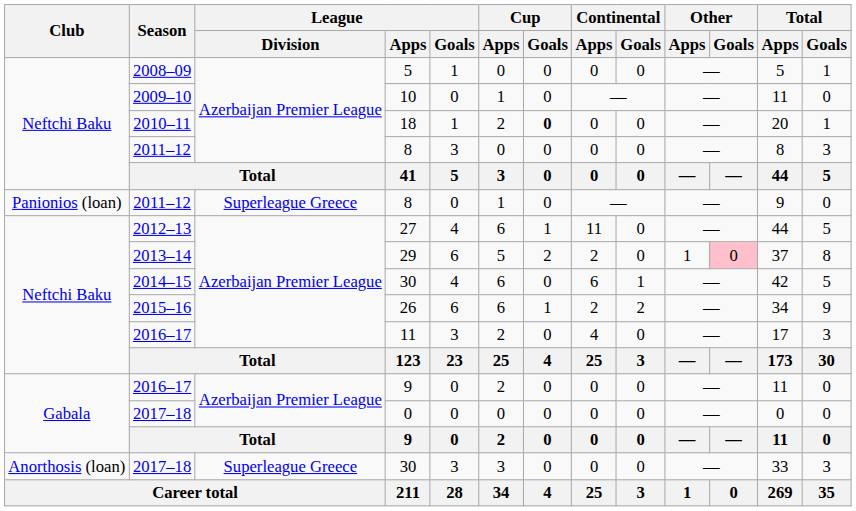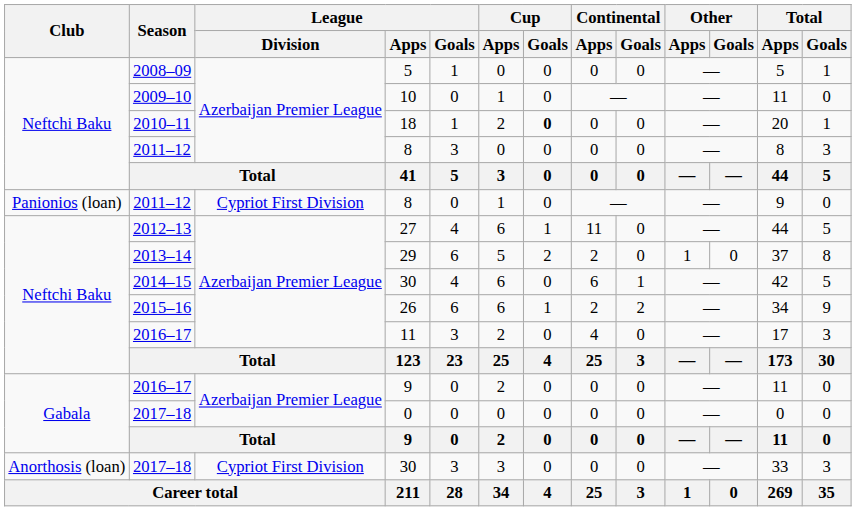Panionios (loan) / 8 | League / Division: Superleague Greece -> Cypriot First Division
29 | Other / Goals: pink background -> no background
Anorthosis (loan) / 30 | League / Division: Superleague Greece -> Cypriot First Division
